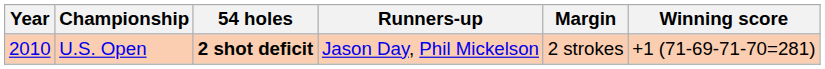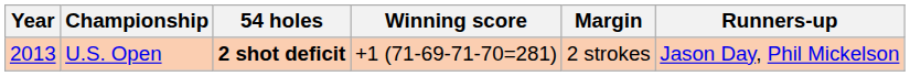columns swapped: Winning score <-> Runners-up
U.S. Open | Year: 2010 -> 2013
